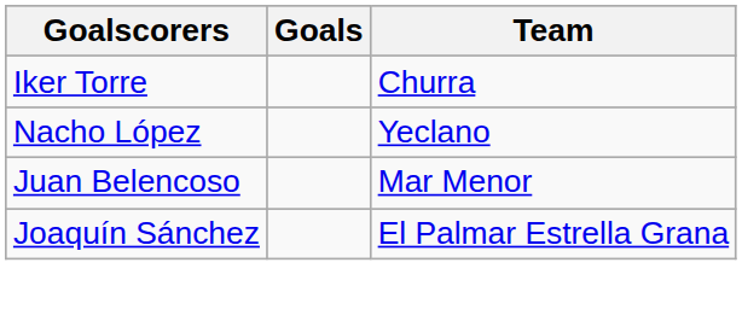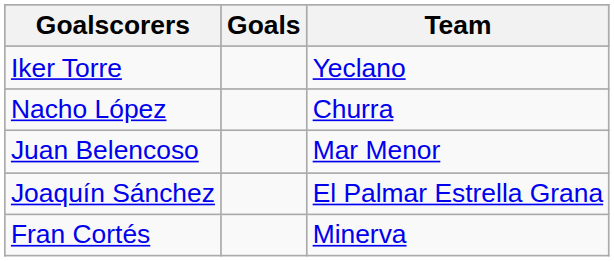Iker Torre | Team: Churra -> Yeclano
Nacho López | Team: Yeclano -> Churra
+ row: Fran Cortés | Minerva
